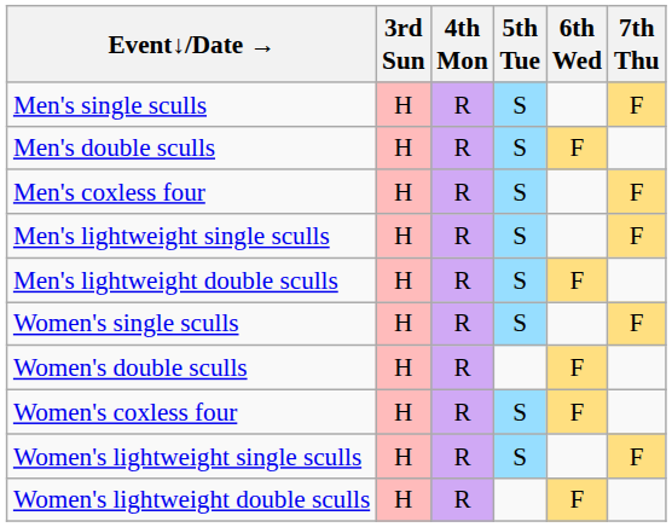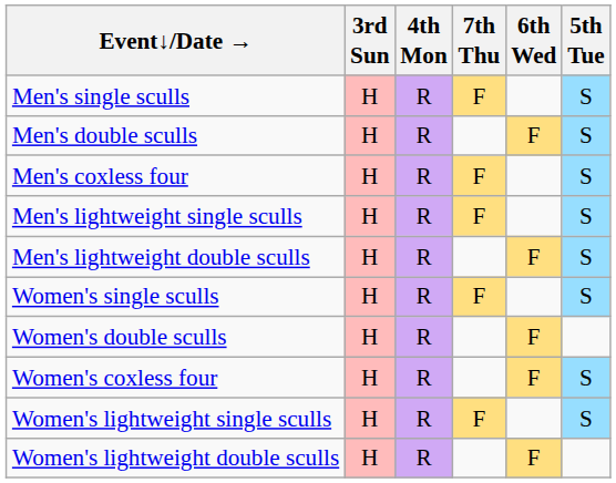columns swapped: 5th Tue <-> 7th Thu
